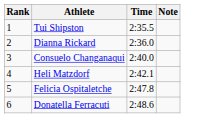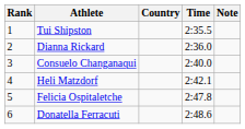+ column: Country
